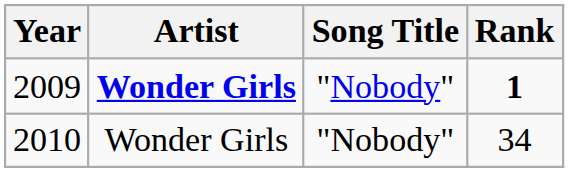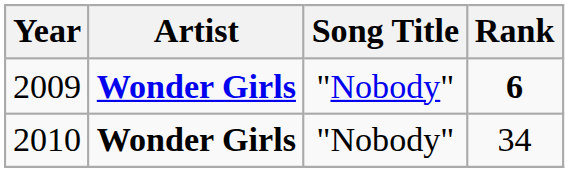2009 | Rank: 1 -> 6
2010 | Artist: normal -> bold
